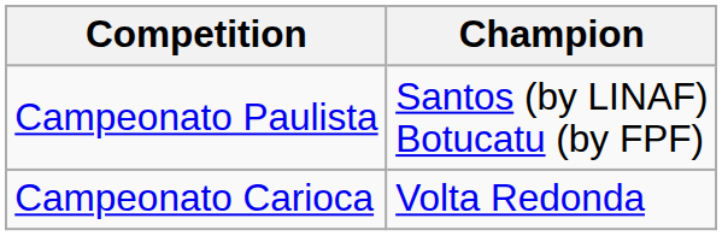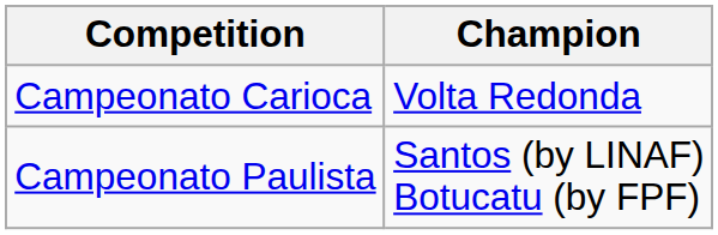rows swapped: Campeonato Carioca <-> Campeonato Paulista
